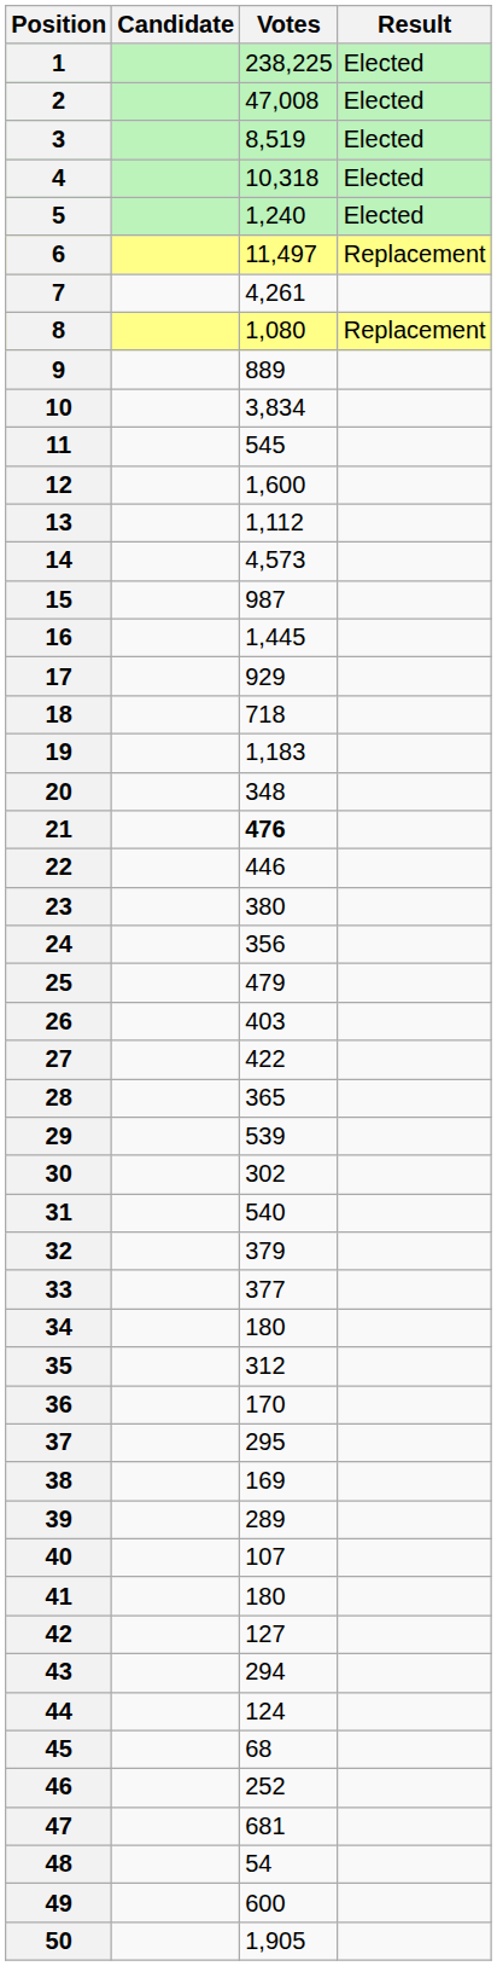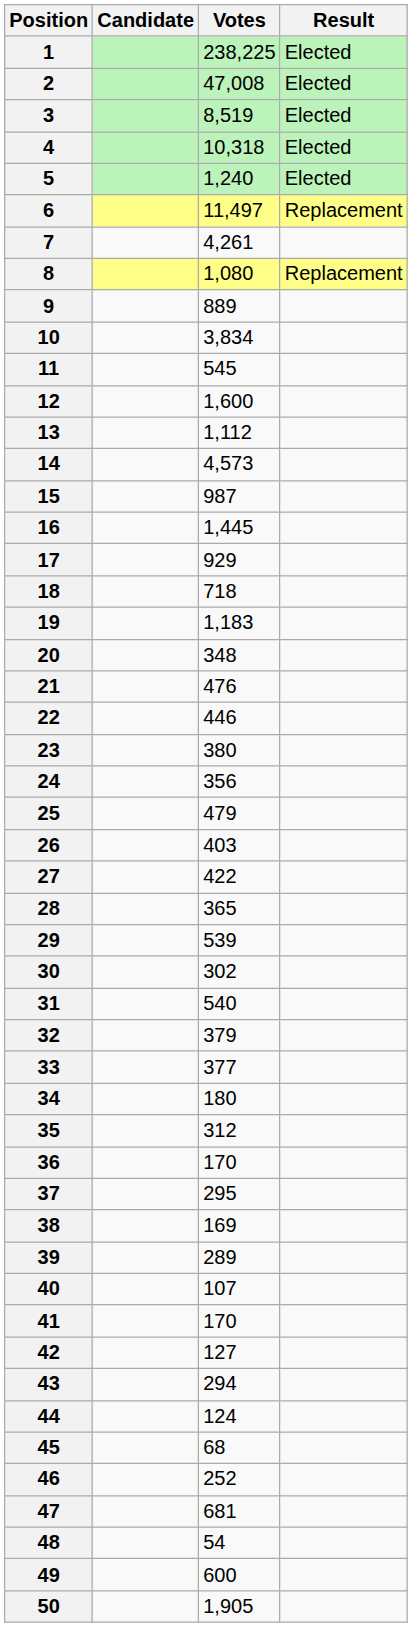21 | Votes: bold -> normal
41 | Votes: 180 -> 170
